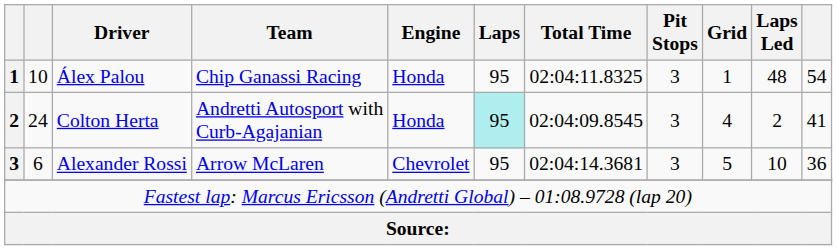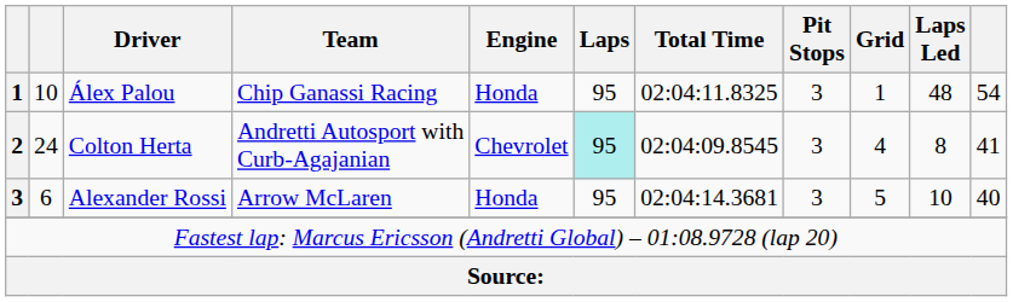Colton Herta | Engine: Honda -> Chevrolet
Colton Herta | Laps Led: 2 -> 8
Alexander Rossi | Engine: Chevrolet -> Honda
Alexander Rossi | column 11: 36 -> 40
